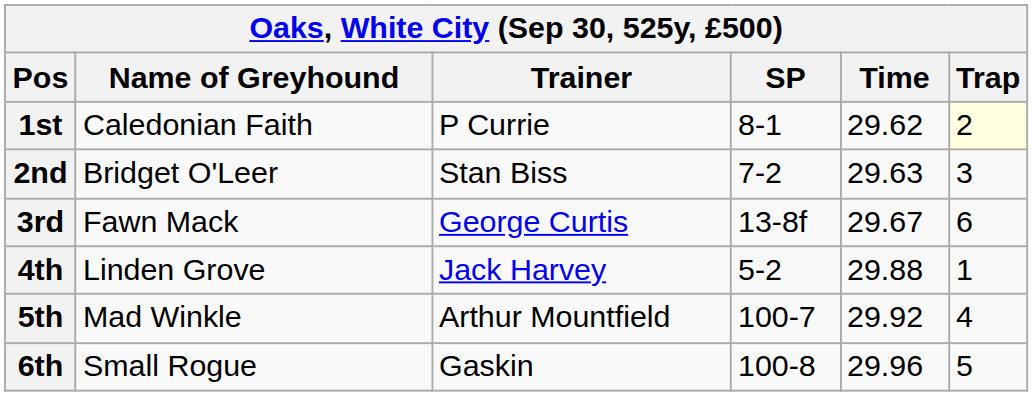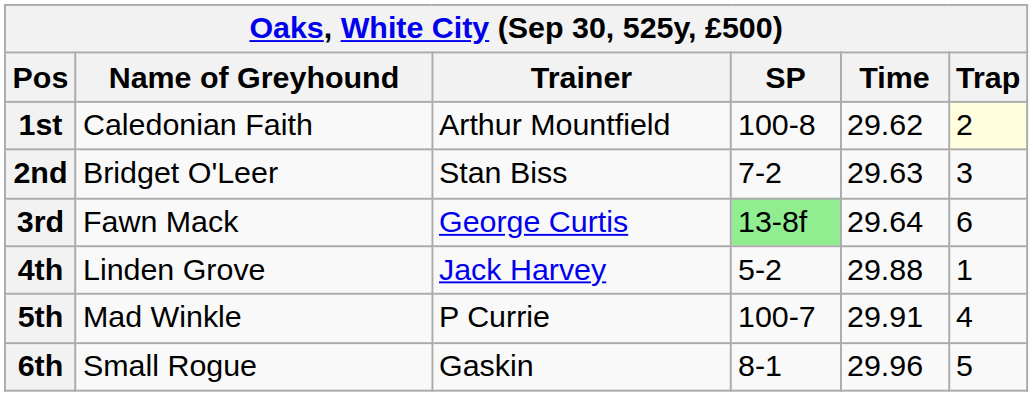1st | Trainer: P Currie -> Arthur Mountfield
1st | SP: 8-1 -> 100-8
3rd | SP: no background -> lightgreen background
3rd | Time: 29.67 -> 29.64
5th | Trainer: Arthur Mountfield -> P Currie
5th | Time: 29.92 -> 29.91
6th | SP: 100-8 -> 8-1
